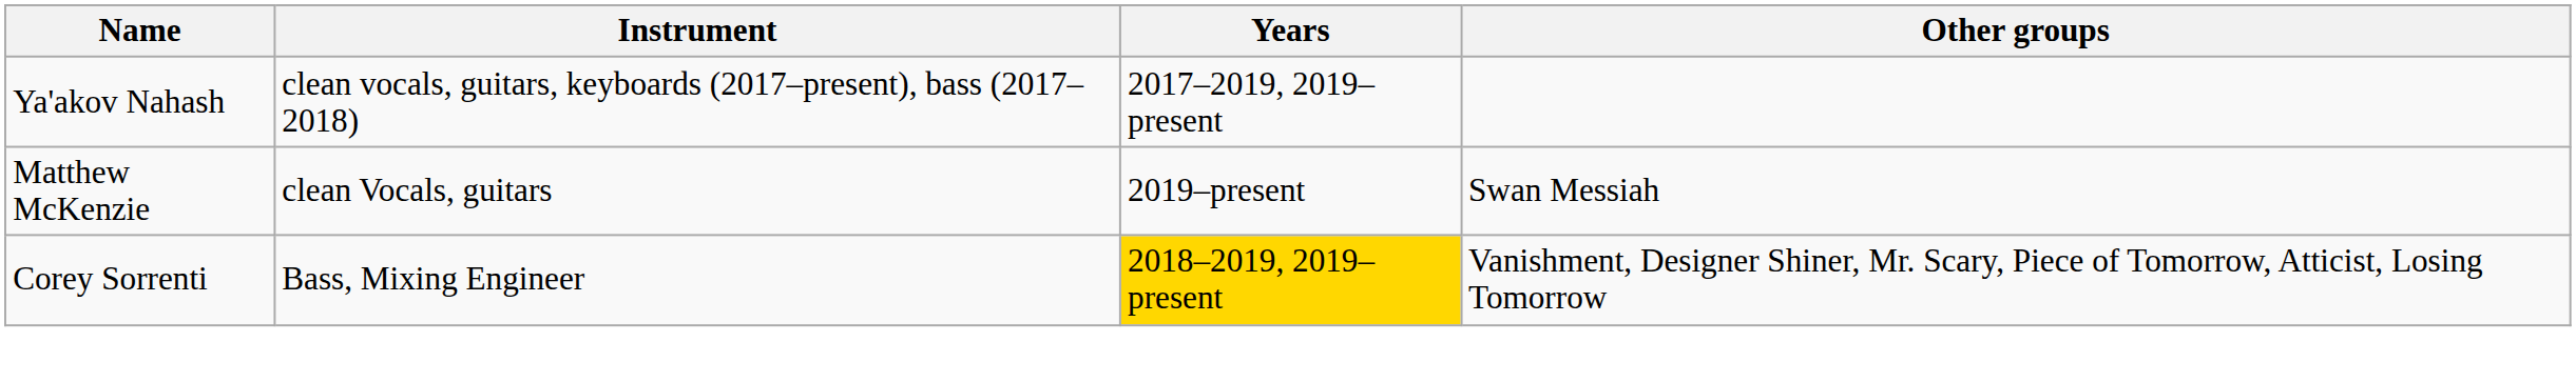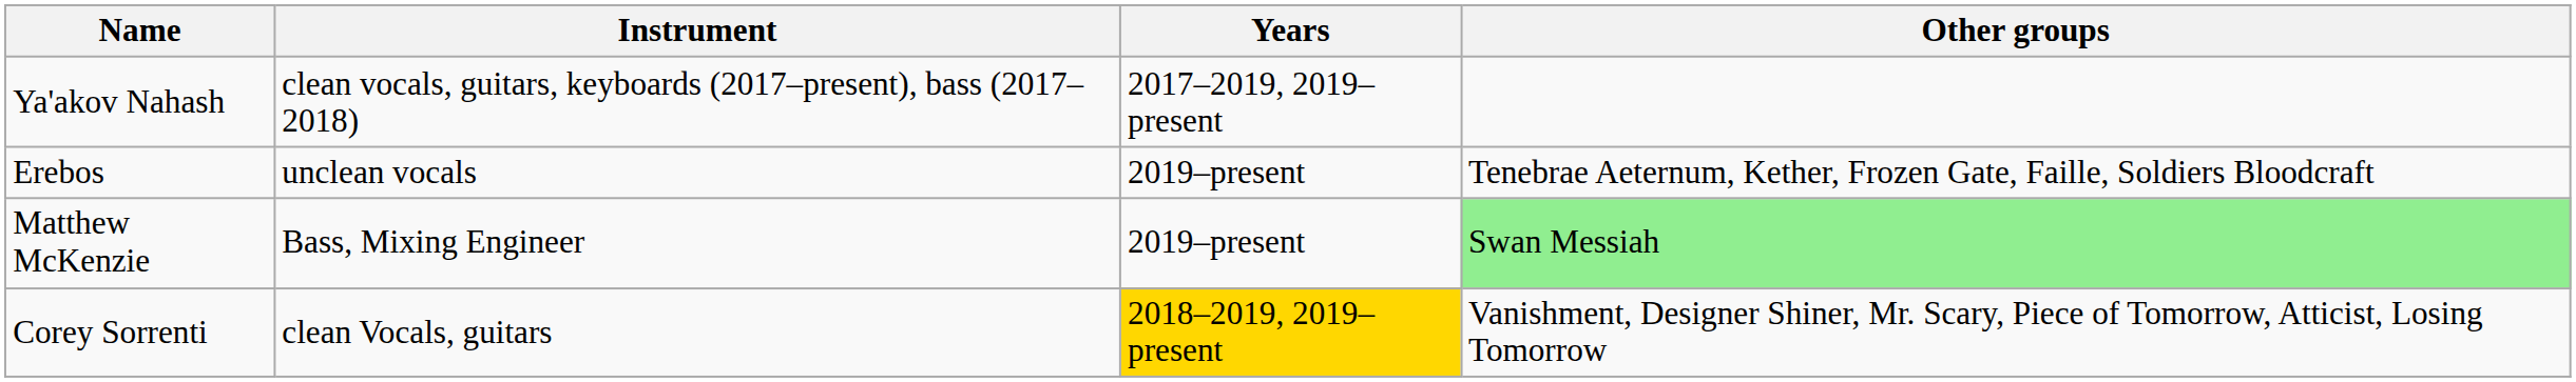+ row: Erebos | unclean vocals | 2019–present | Tenebrae Aeternum, Kether, Frozen Gate, Faille, Soldiers Bloodcraft
Matthew McKenzie | Instrument: clean Vocals, guitars -> Bass, Mixing Engineer
Matthew McKenzie | Other groups: no background -> lightgreen background
Corey Sorrenti | Instrument: Bass, Mixing Engineer -> clean Vocals, guitars
